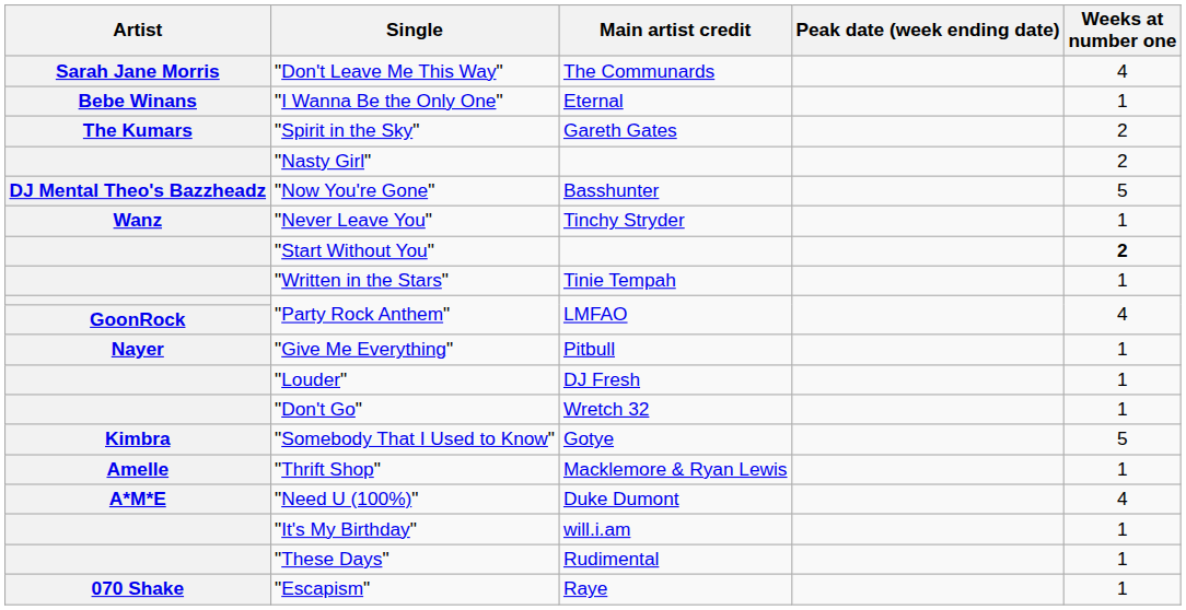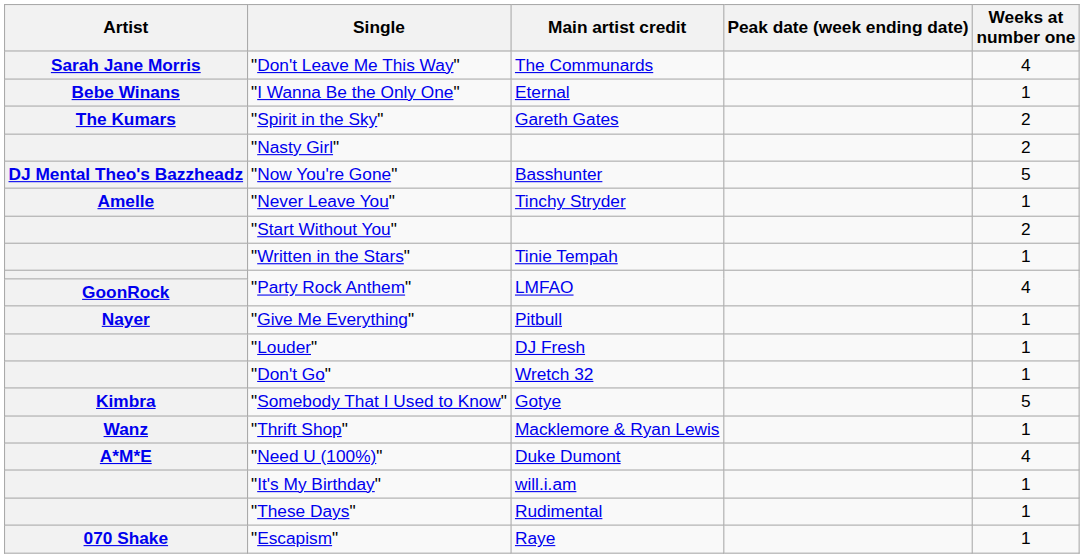"Never Leave You" | Artist: Wanz -> Amelle
"Start Without You" | Weeks at number one: bold -> normal
"Thrift Shop" | Artist: Amelle -> Wanz
